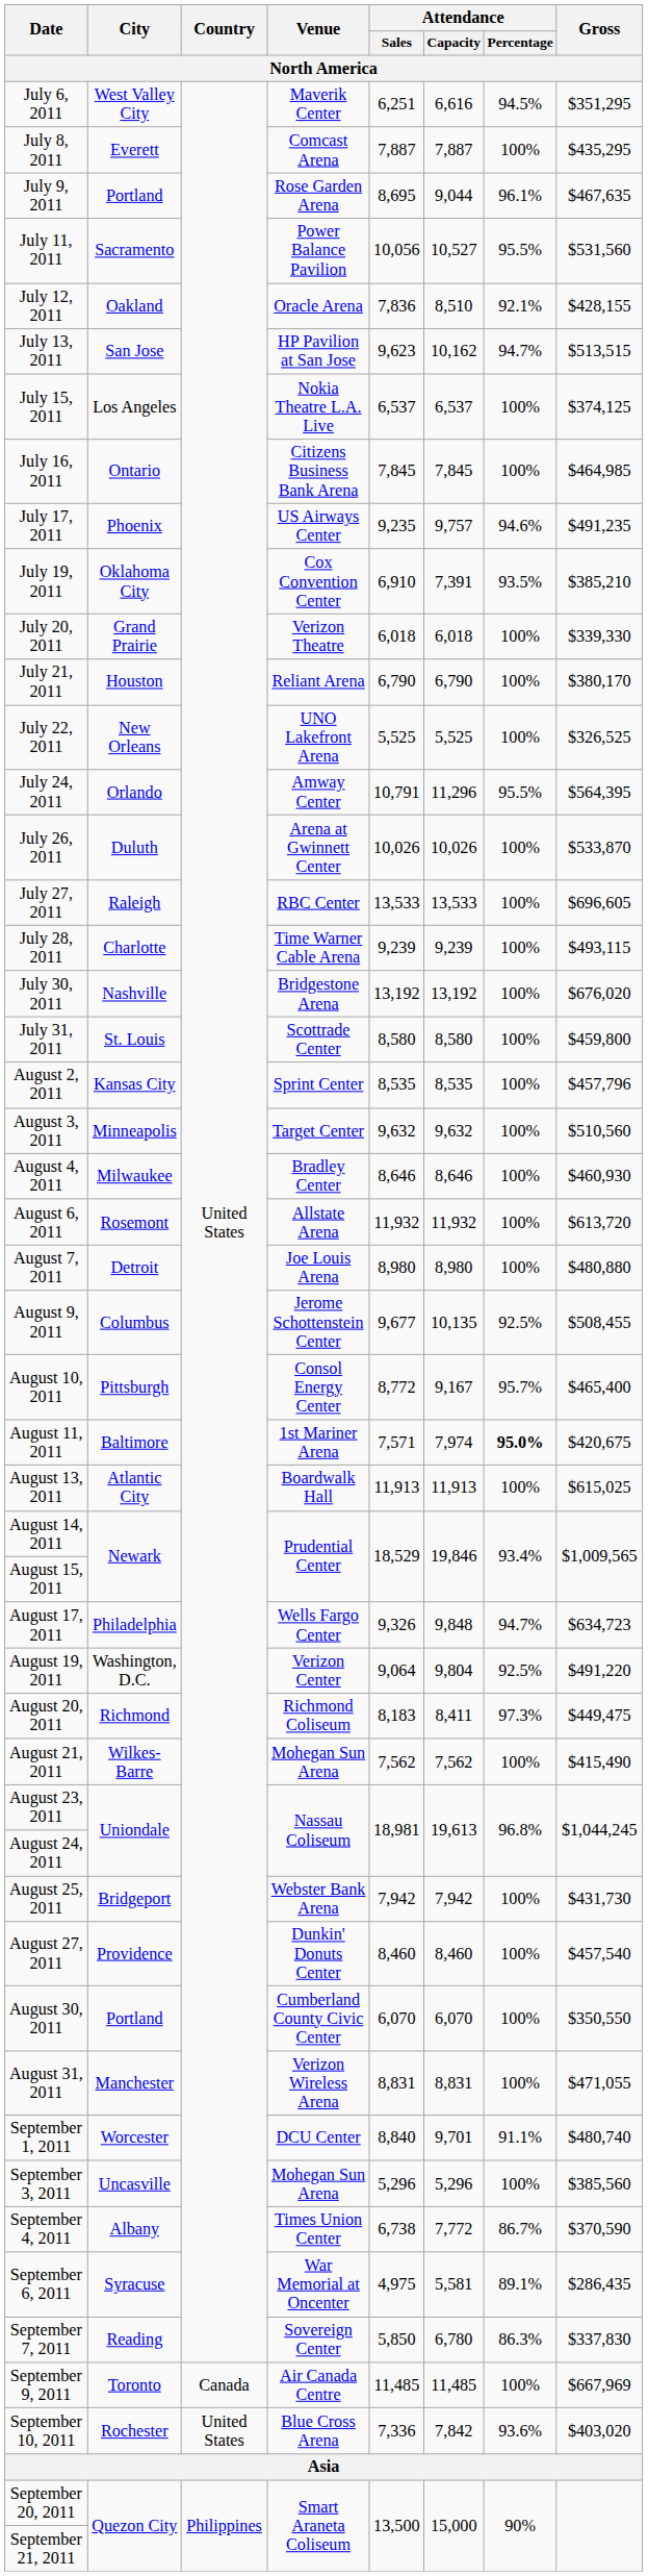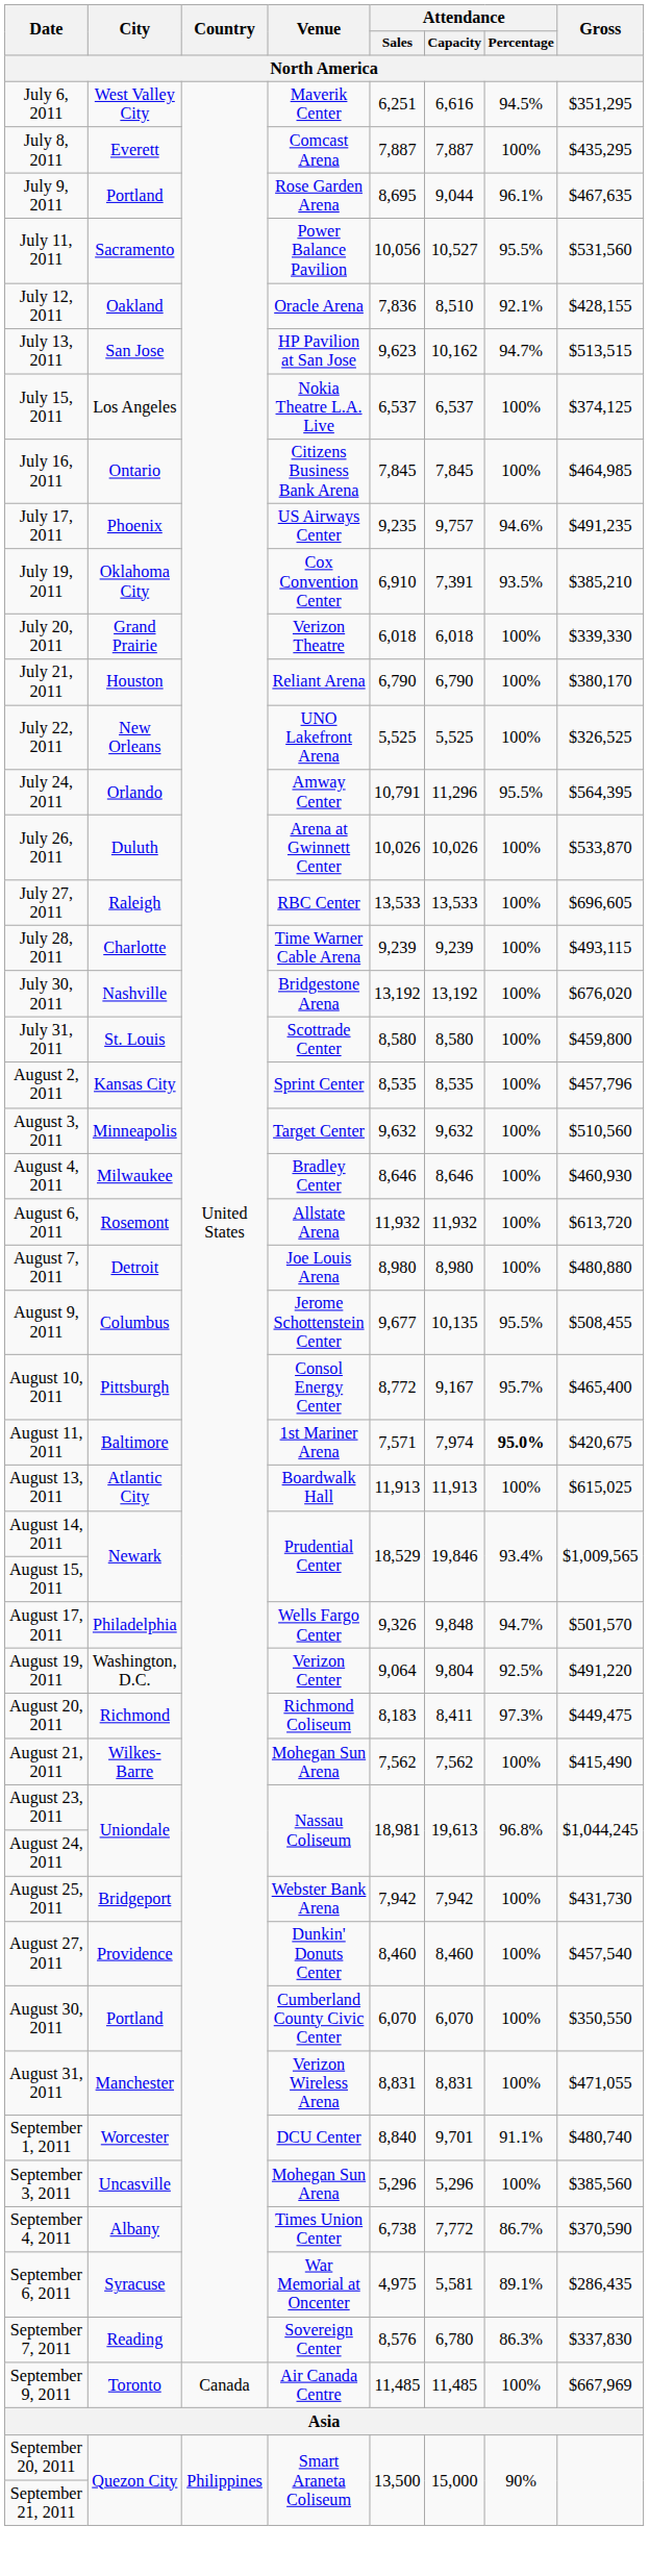August 9, 2011 | Attendance / Percentage: 92.5% -> 95.5%
August 17, 2011 | Gross: $634,723 -> $501,570
September 7, 2011 | Attendance / Sales: 5,850 -> 8,576
- row: September 10, 2011 | Rochester | United States | Blue Cross Arena | 7,336 | 7,842 | 93.6% | $403,020
